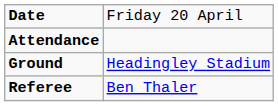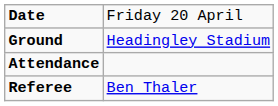rows swapped: Ground <-> Attendance
